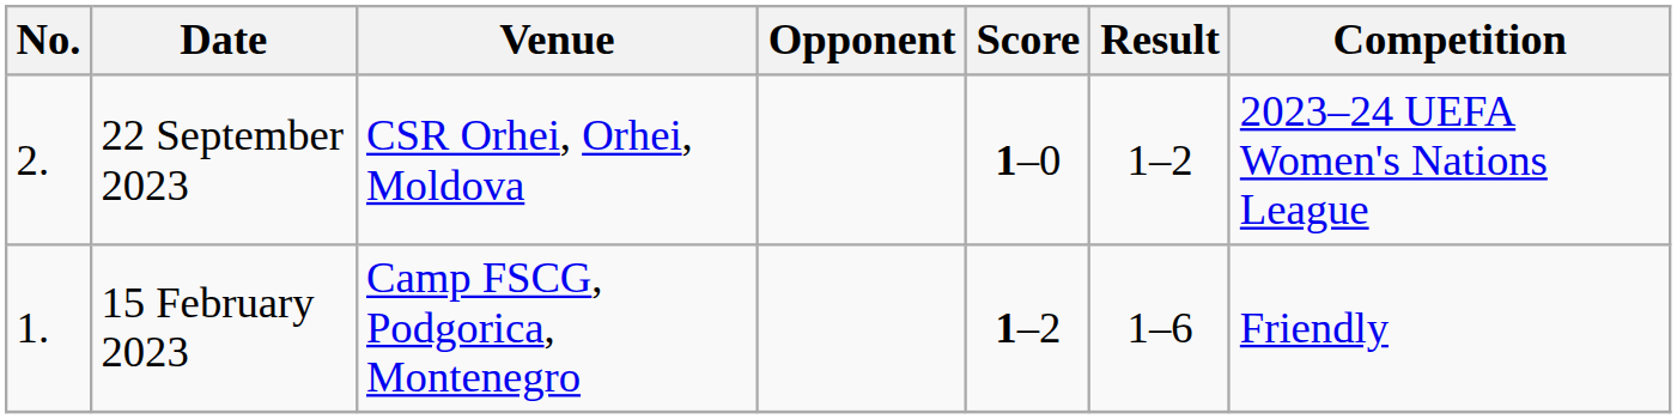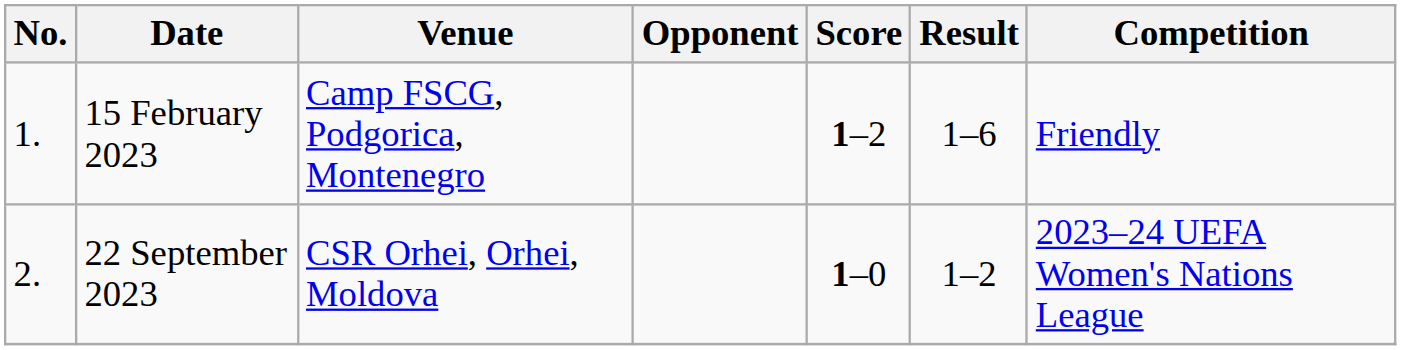rows swapped: 15 February 2023 <-> 22 September 2023
